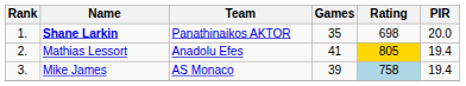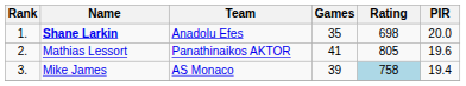Shane Larkin | Team: Panathinaikos AKTOR -> Anadolu Efes
Mathias Lessort | Team: Anadolu Efes -> Panathinaikos AKTOR
Mathias Lessort | Rating: gold background -> no background
Mathias Lessort | PIR: 19.4 -> 19.6
